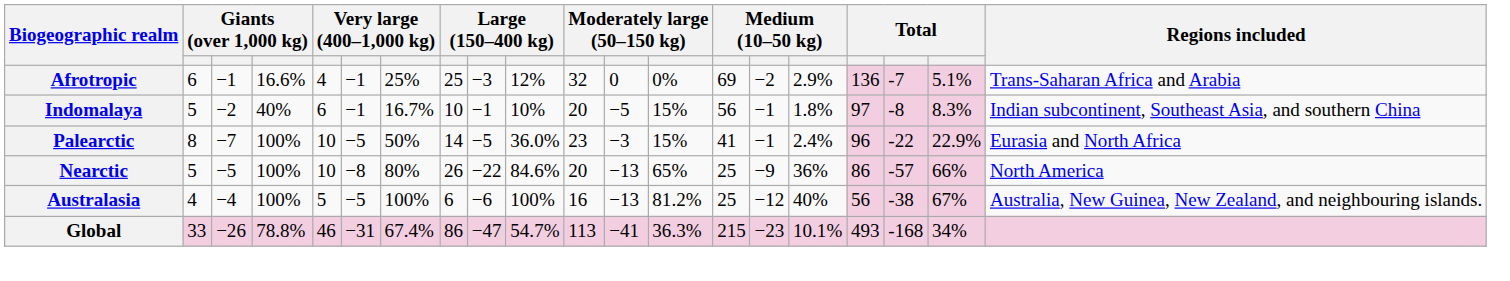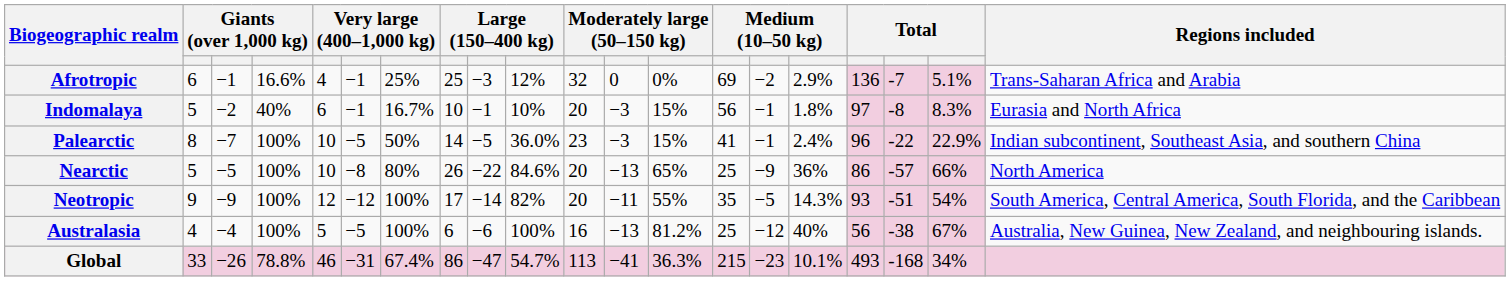Indomalaya | column 12: −5 -> −3
Indomalaya | Regions included: Indian subcontinent, Southeast Asia, and southern China -> Eurasia and North Africa
Palearctic | Regions included: Eurasia and North Africa -> Indian subcontinent, Southeast Asia, and southern China
+ row: Neotropic | 9 | −9 | 100% | 12 | −12 | 100% | 17 | −14 | 82% | 20 | −11 | 55% | 35 | −5 | 14.3% | 93 | -51 | 54% | South America, Central America, South Florida, and the Caribbean
